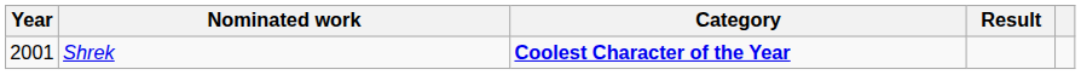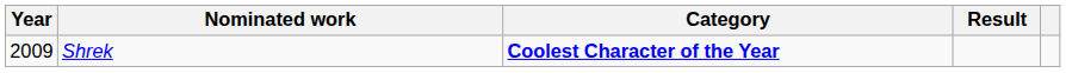Shrek | Year: 2001 -> 2009
